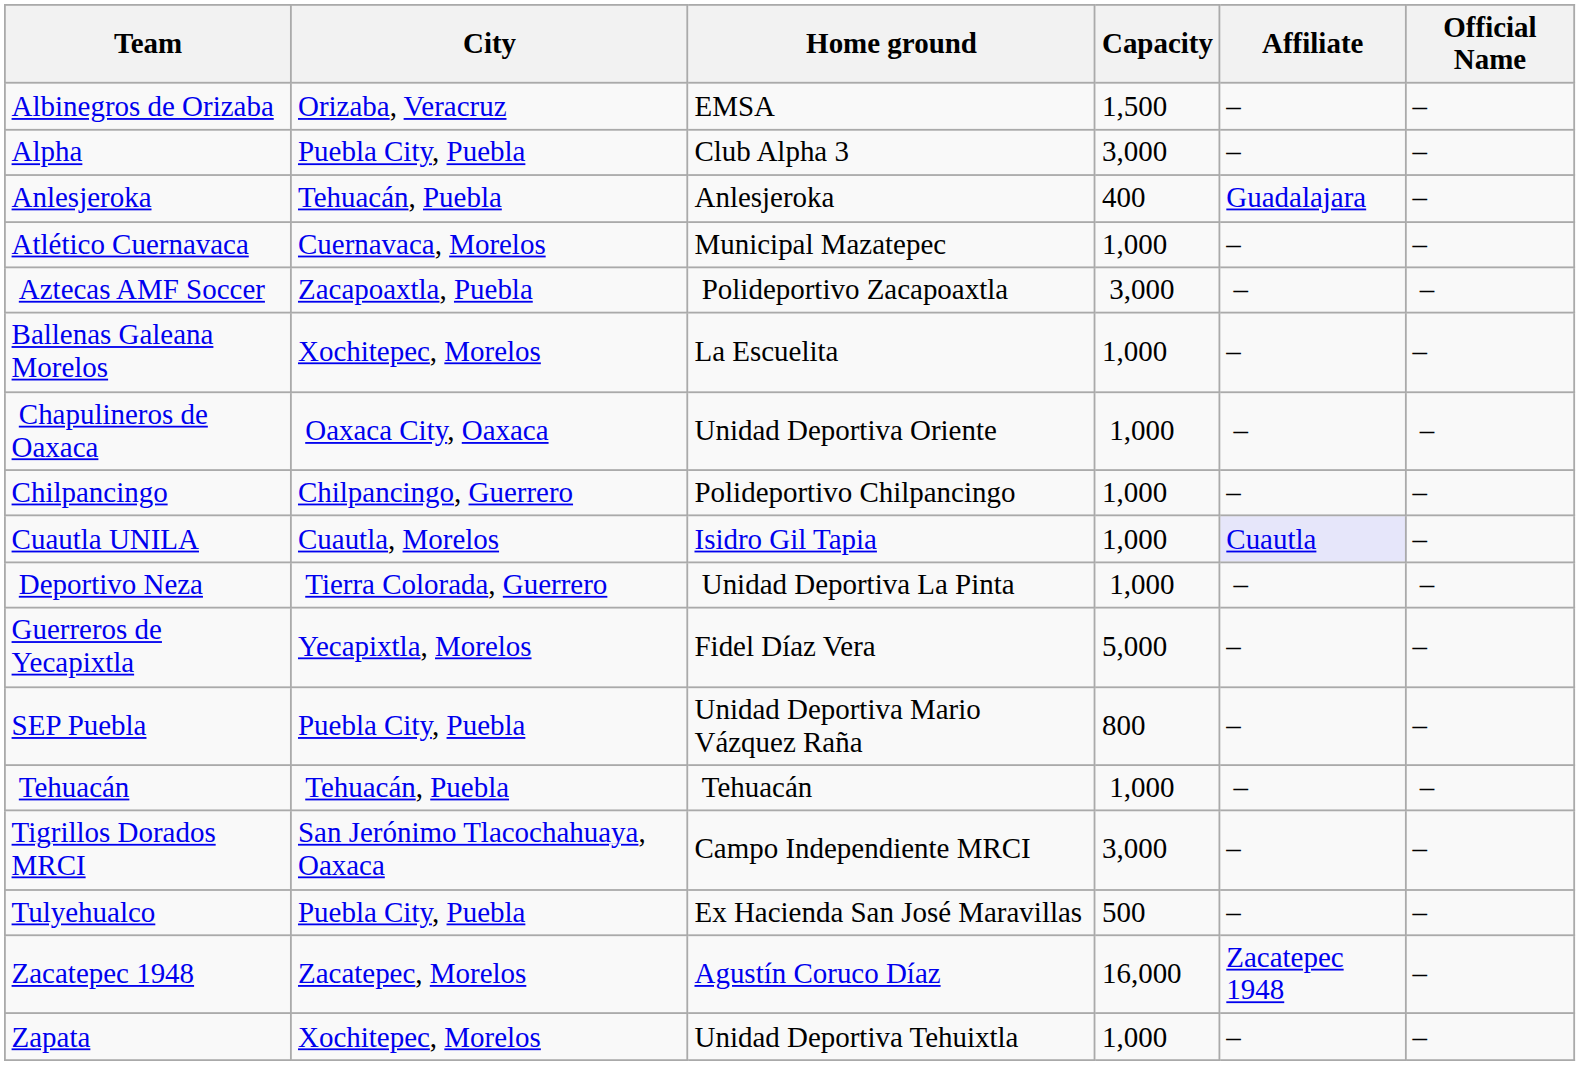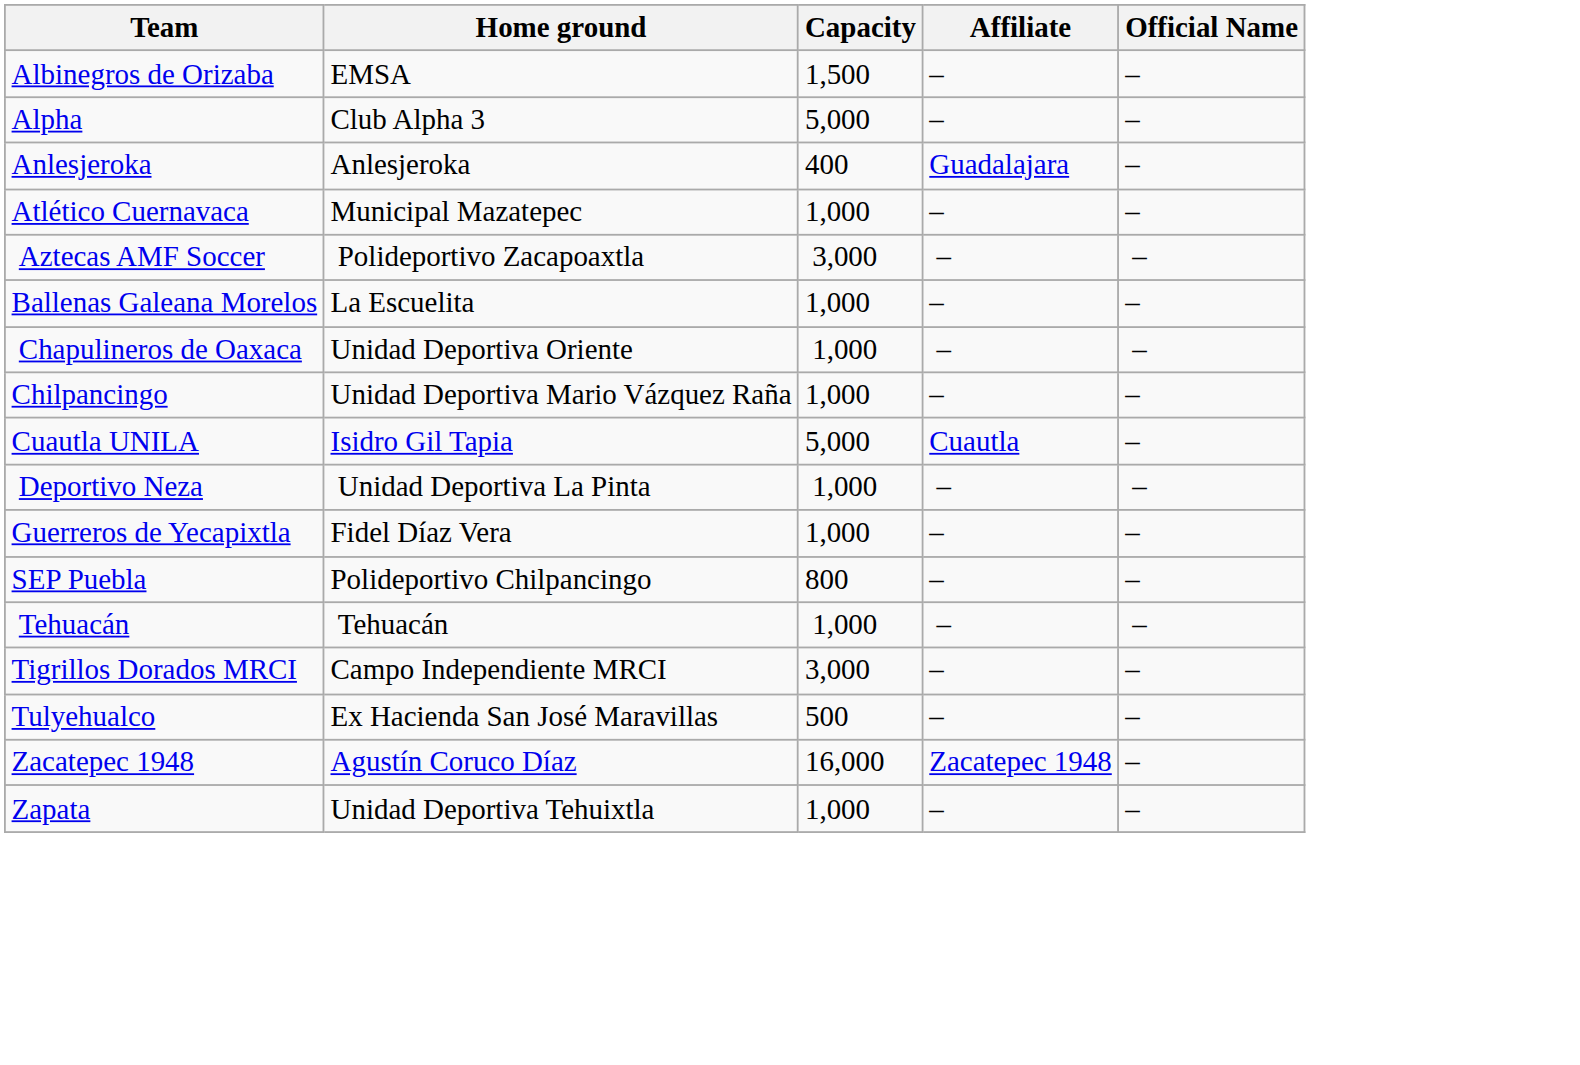- column: City | Orizaba, Veracruz | Puebla City, Puebla | Tehuacán, Puebla | Cuernavaca, Morelos | Zacapoaxtla, Puebla | Xochitepec, Morelos | Oaxaca City, Oaxaca | Chilpancingo, Guerrero | Cuautla, Morelos | Tierra Colorada, Guerrero | Yecapixtla, Morelos | Puebla City, Puebla | Tehuacán, Puebla | San Jerónimo Tlacochahuaya, Oaxaca | Puebla City, Puebla | Zacatepec, Morelos | Xochitepec, Morelos
Alpha | Capacity: 3,000 -> 5,000
Chilpancingo | Home ground: Polideportivo Chilpancingo -> Unidad Deportiva Mario Vázquez Raña
Cuautla UNILA | Capacity: 1,000 -> 5,000
Cuautla UNILA | Affiliate: lavender background -> no background
Guerreros de Yecapixtla | Capacity: 5,000 -> 1,000
SEP Puebla | Home ground: Unidad Deportiva Mario Vázquez Raña -> Polideportivo Chilpancingo
